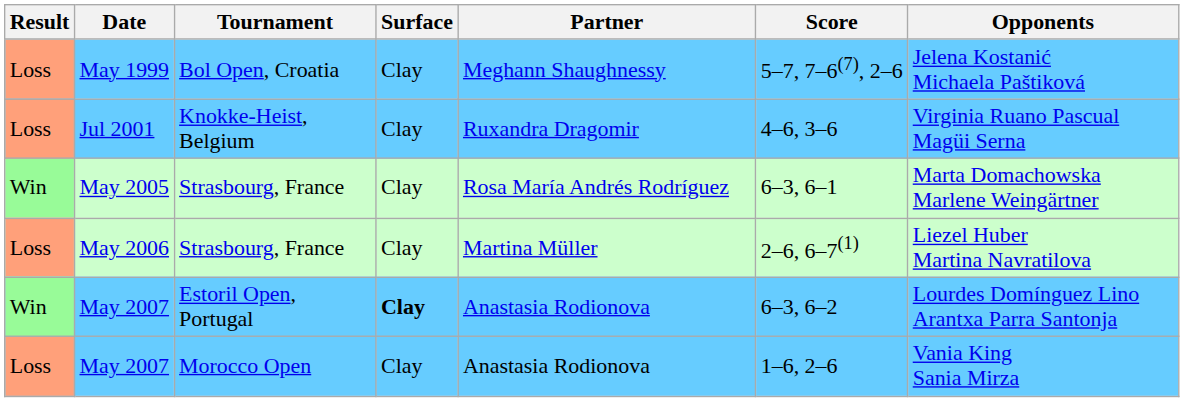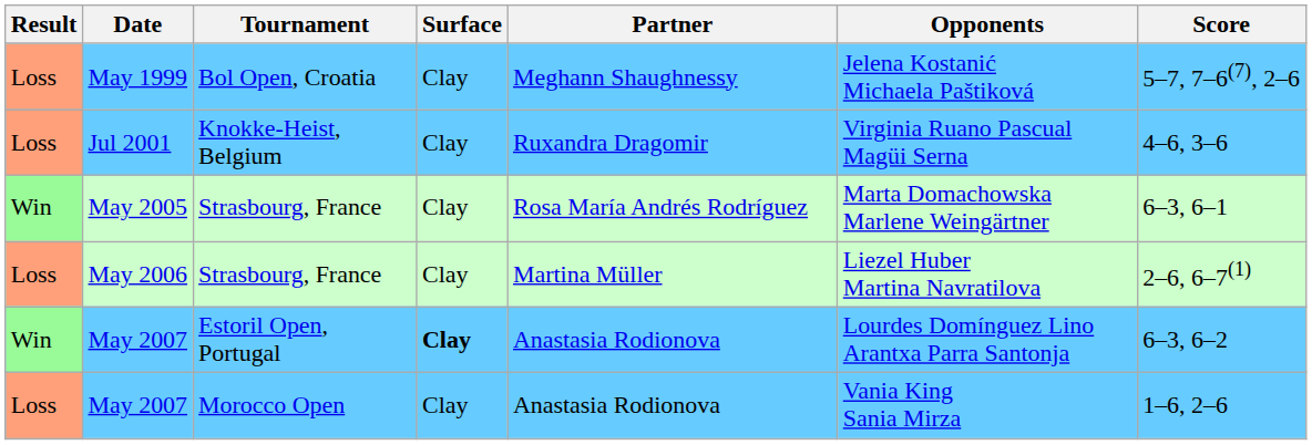columns swapped: Opponents <-> Score
